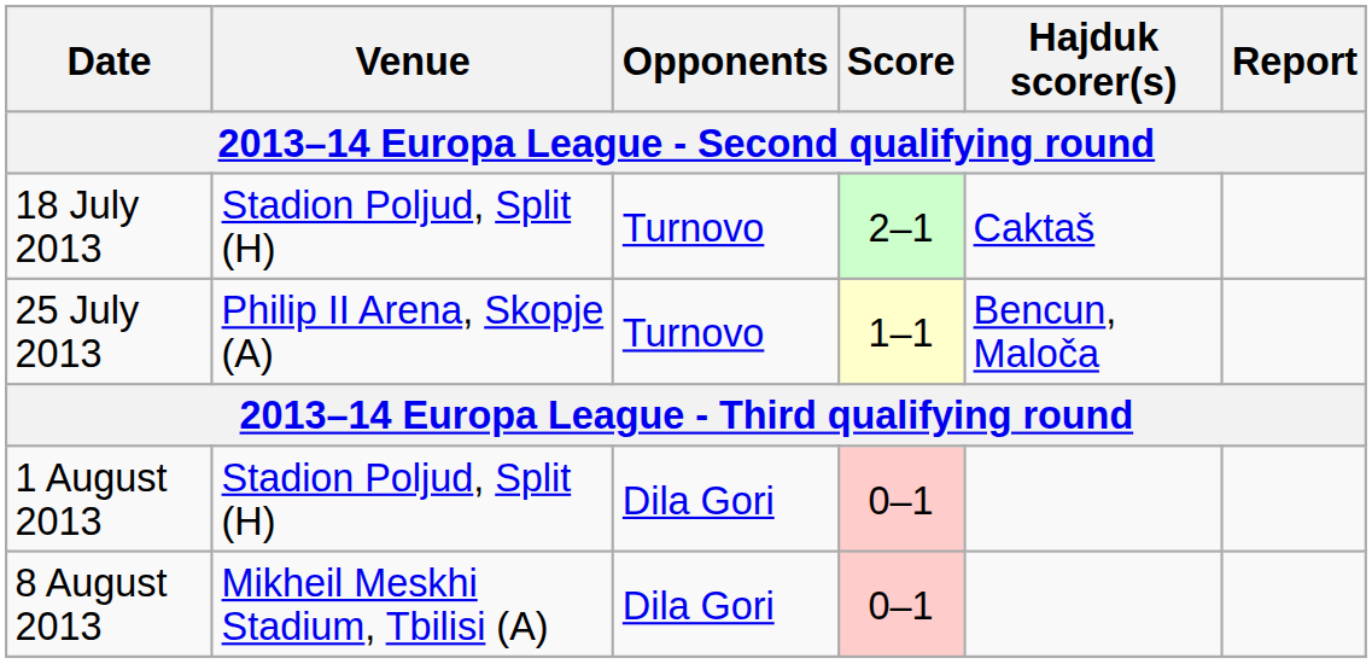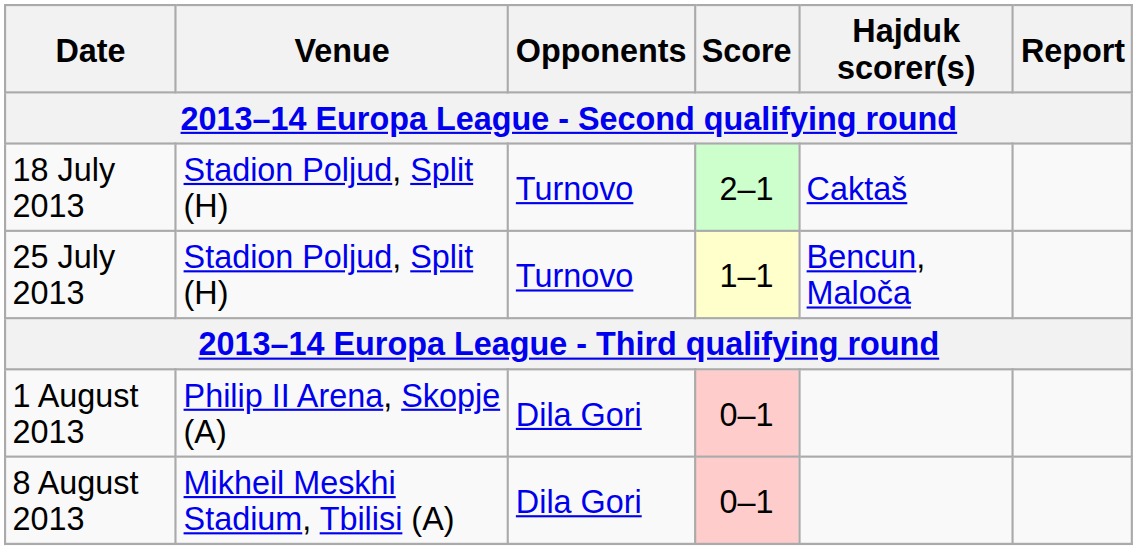25 July 2013 | Venue: Philip II Arena, Skopje (A) -> Stadion Poljud, Split (H)
1 August 2013 | Venue: Stadion Poljud, Split (H) -> Philip II Arena, Skopje (A)
